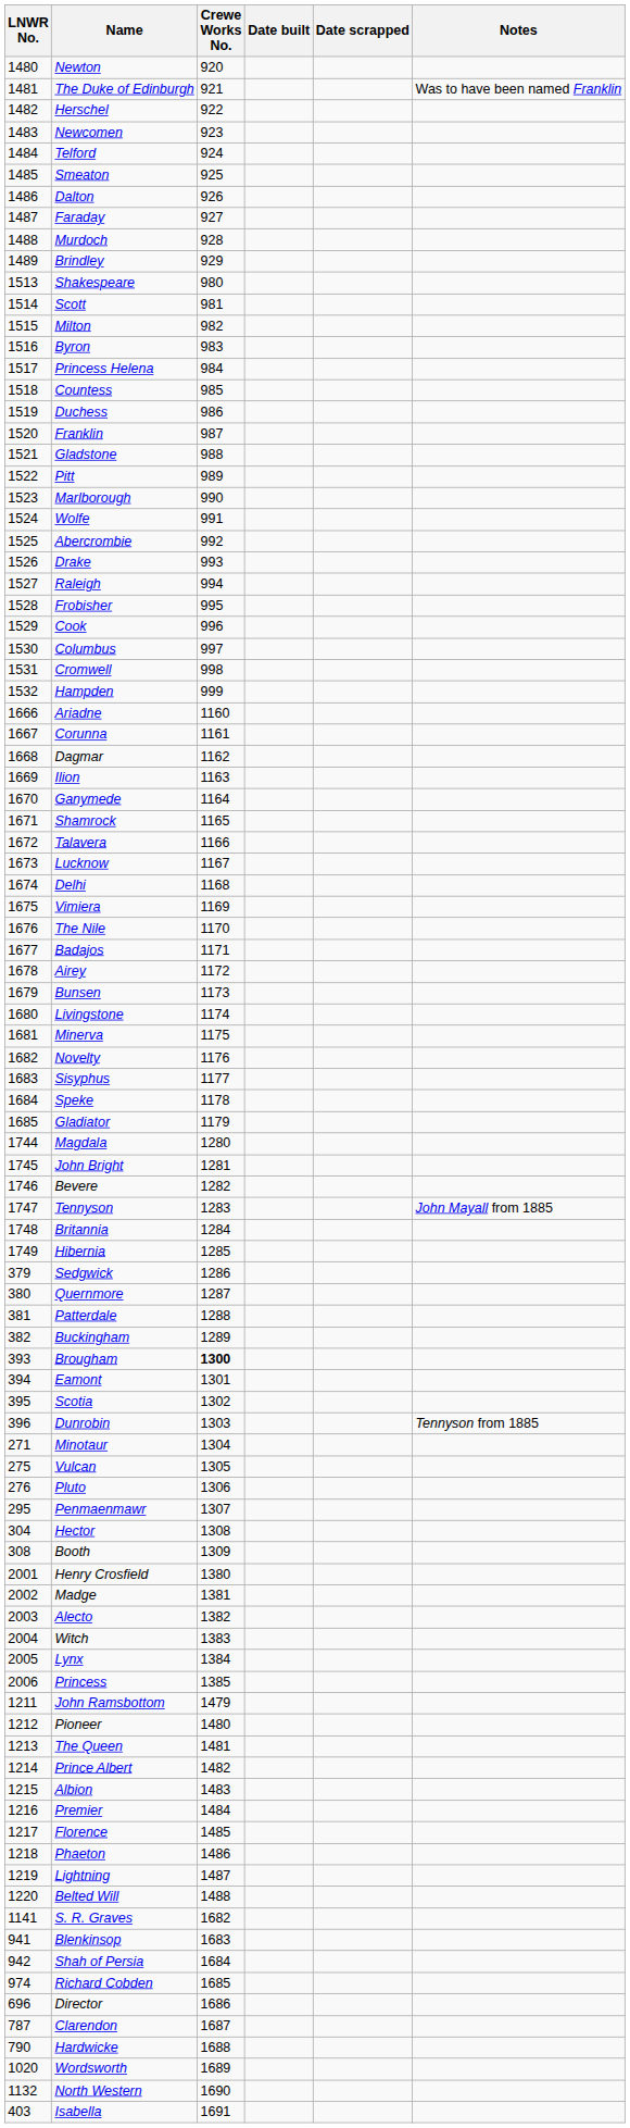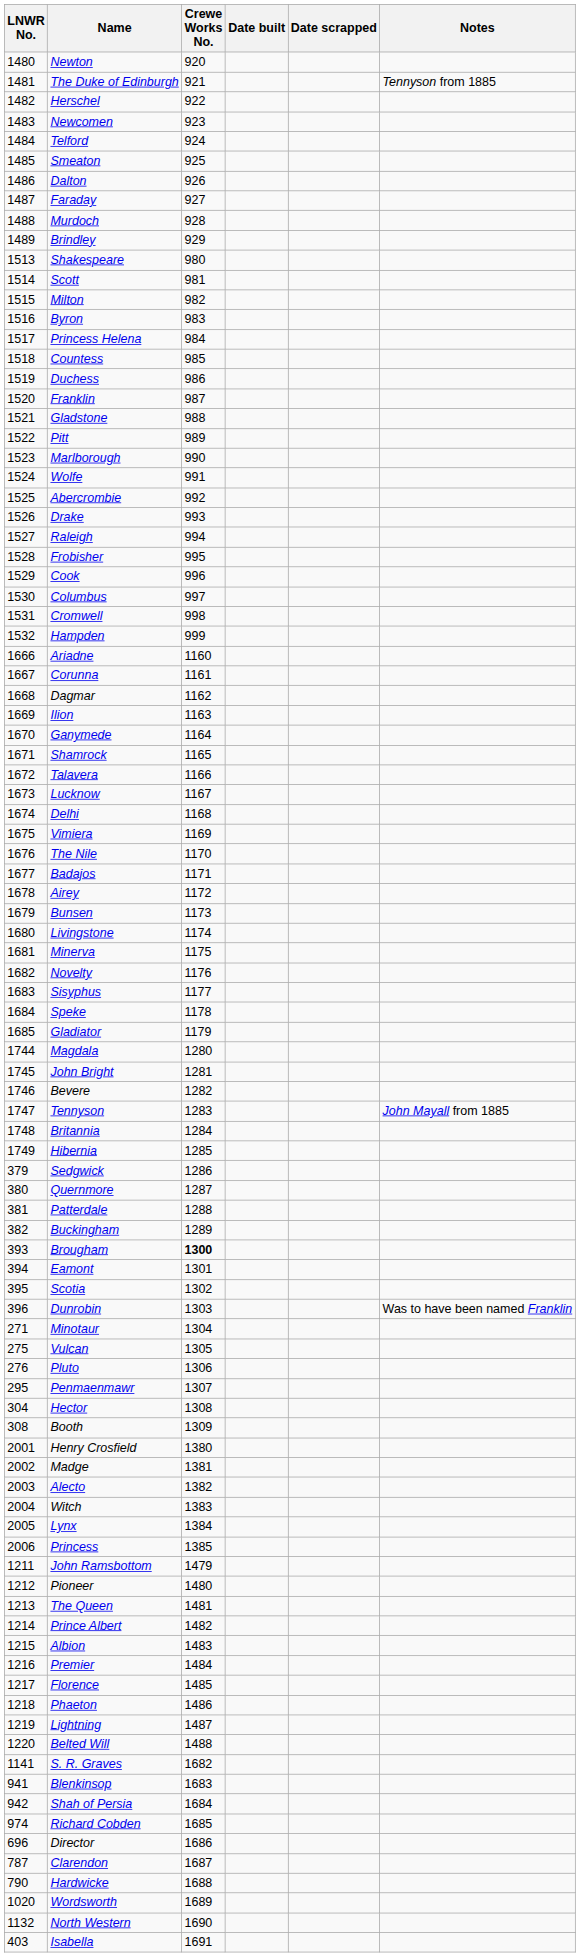The Duke of Edinburgh | Notes: Was to have been named Franklin -> Tennyson from 1885
Dunrobin | Notes: Tennyson from 1885 -> Was to have been named Franklin
